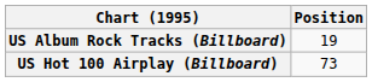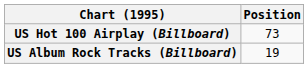rows swapped: US Album Rock Tracks (Billboard) <-> US Hot 100 Airplay (Billboard)
